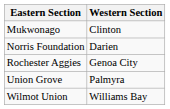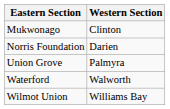- row: Rochester Aggies | Genoa City
+ row: Waterford | Walworth
